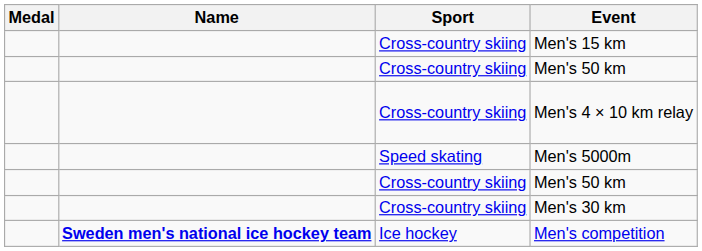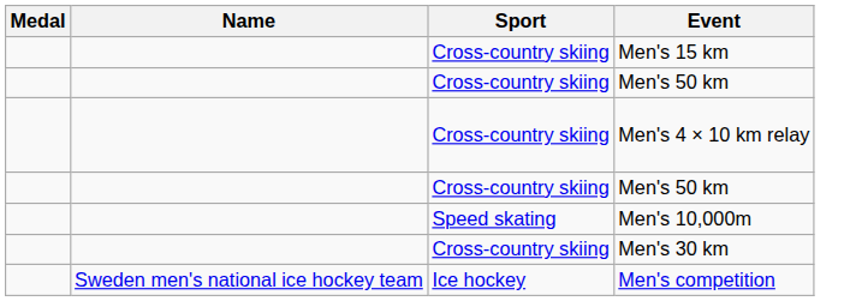- row: Speed skating | Men's 5000m
+ row: Speed skating | Men's 10,000m
Men's competition | Name: bold -> normal
